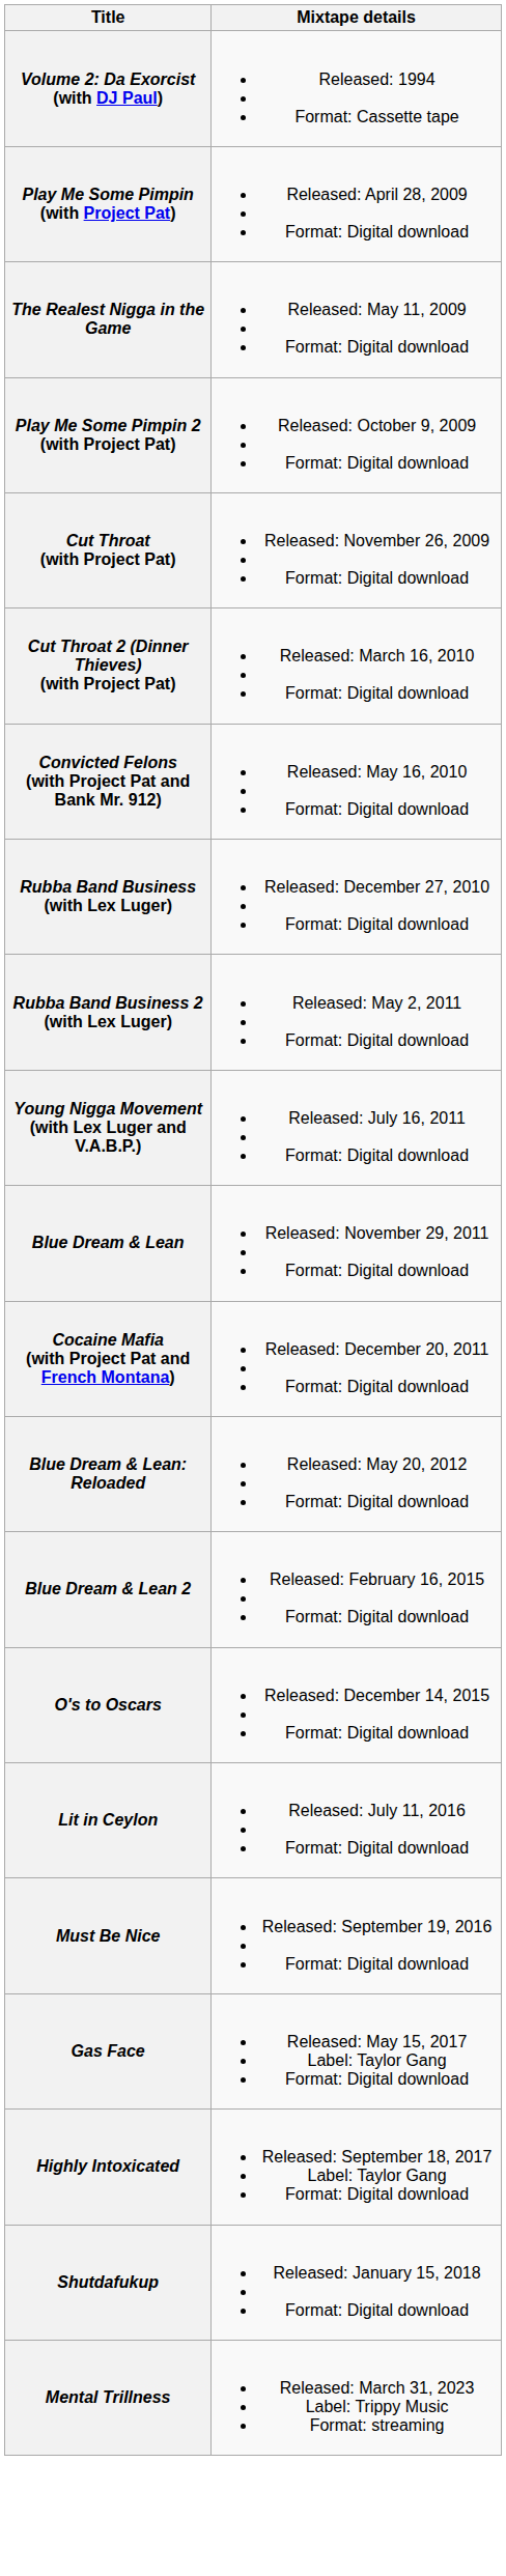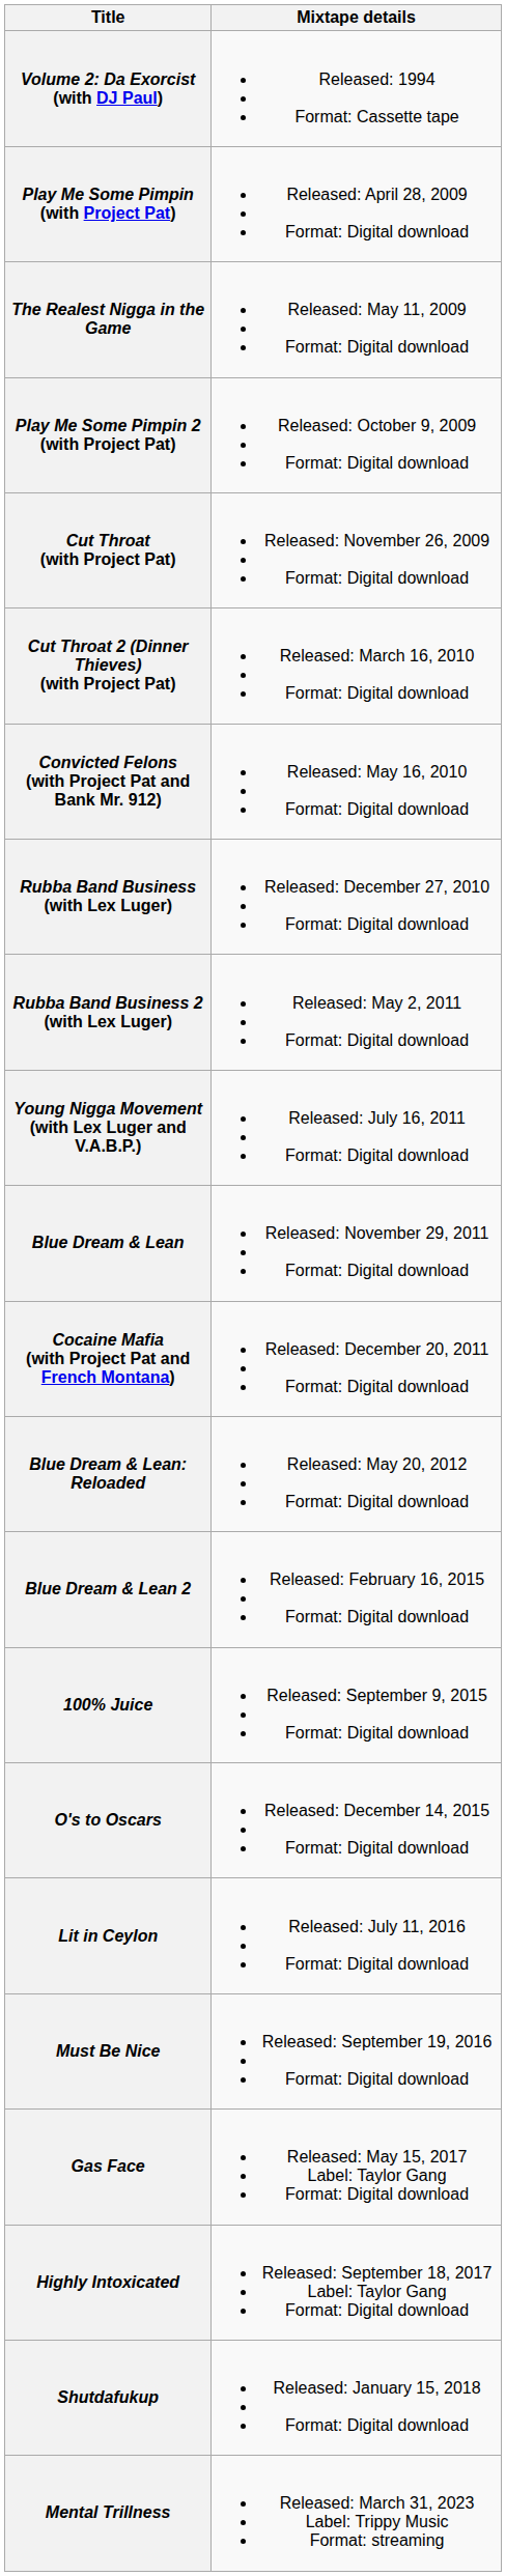+ row: 100% Juice | Released: September 9, 2015 Format: Digital download
